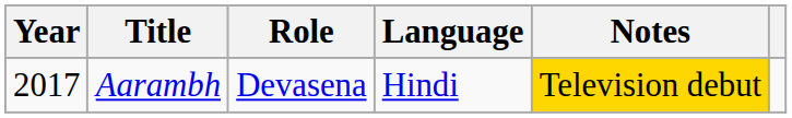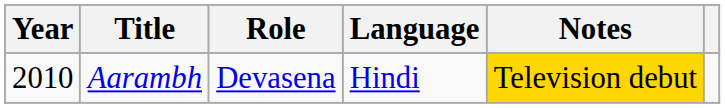Aarambh | Year: 2017 -> 2010
